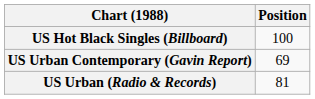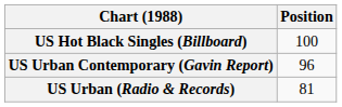US Urban Contemporary (Gavin Report) | Position: 69 -> 96
